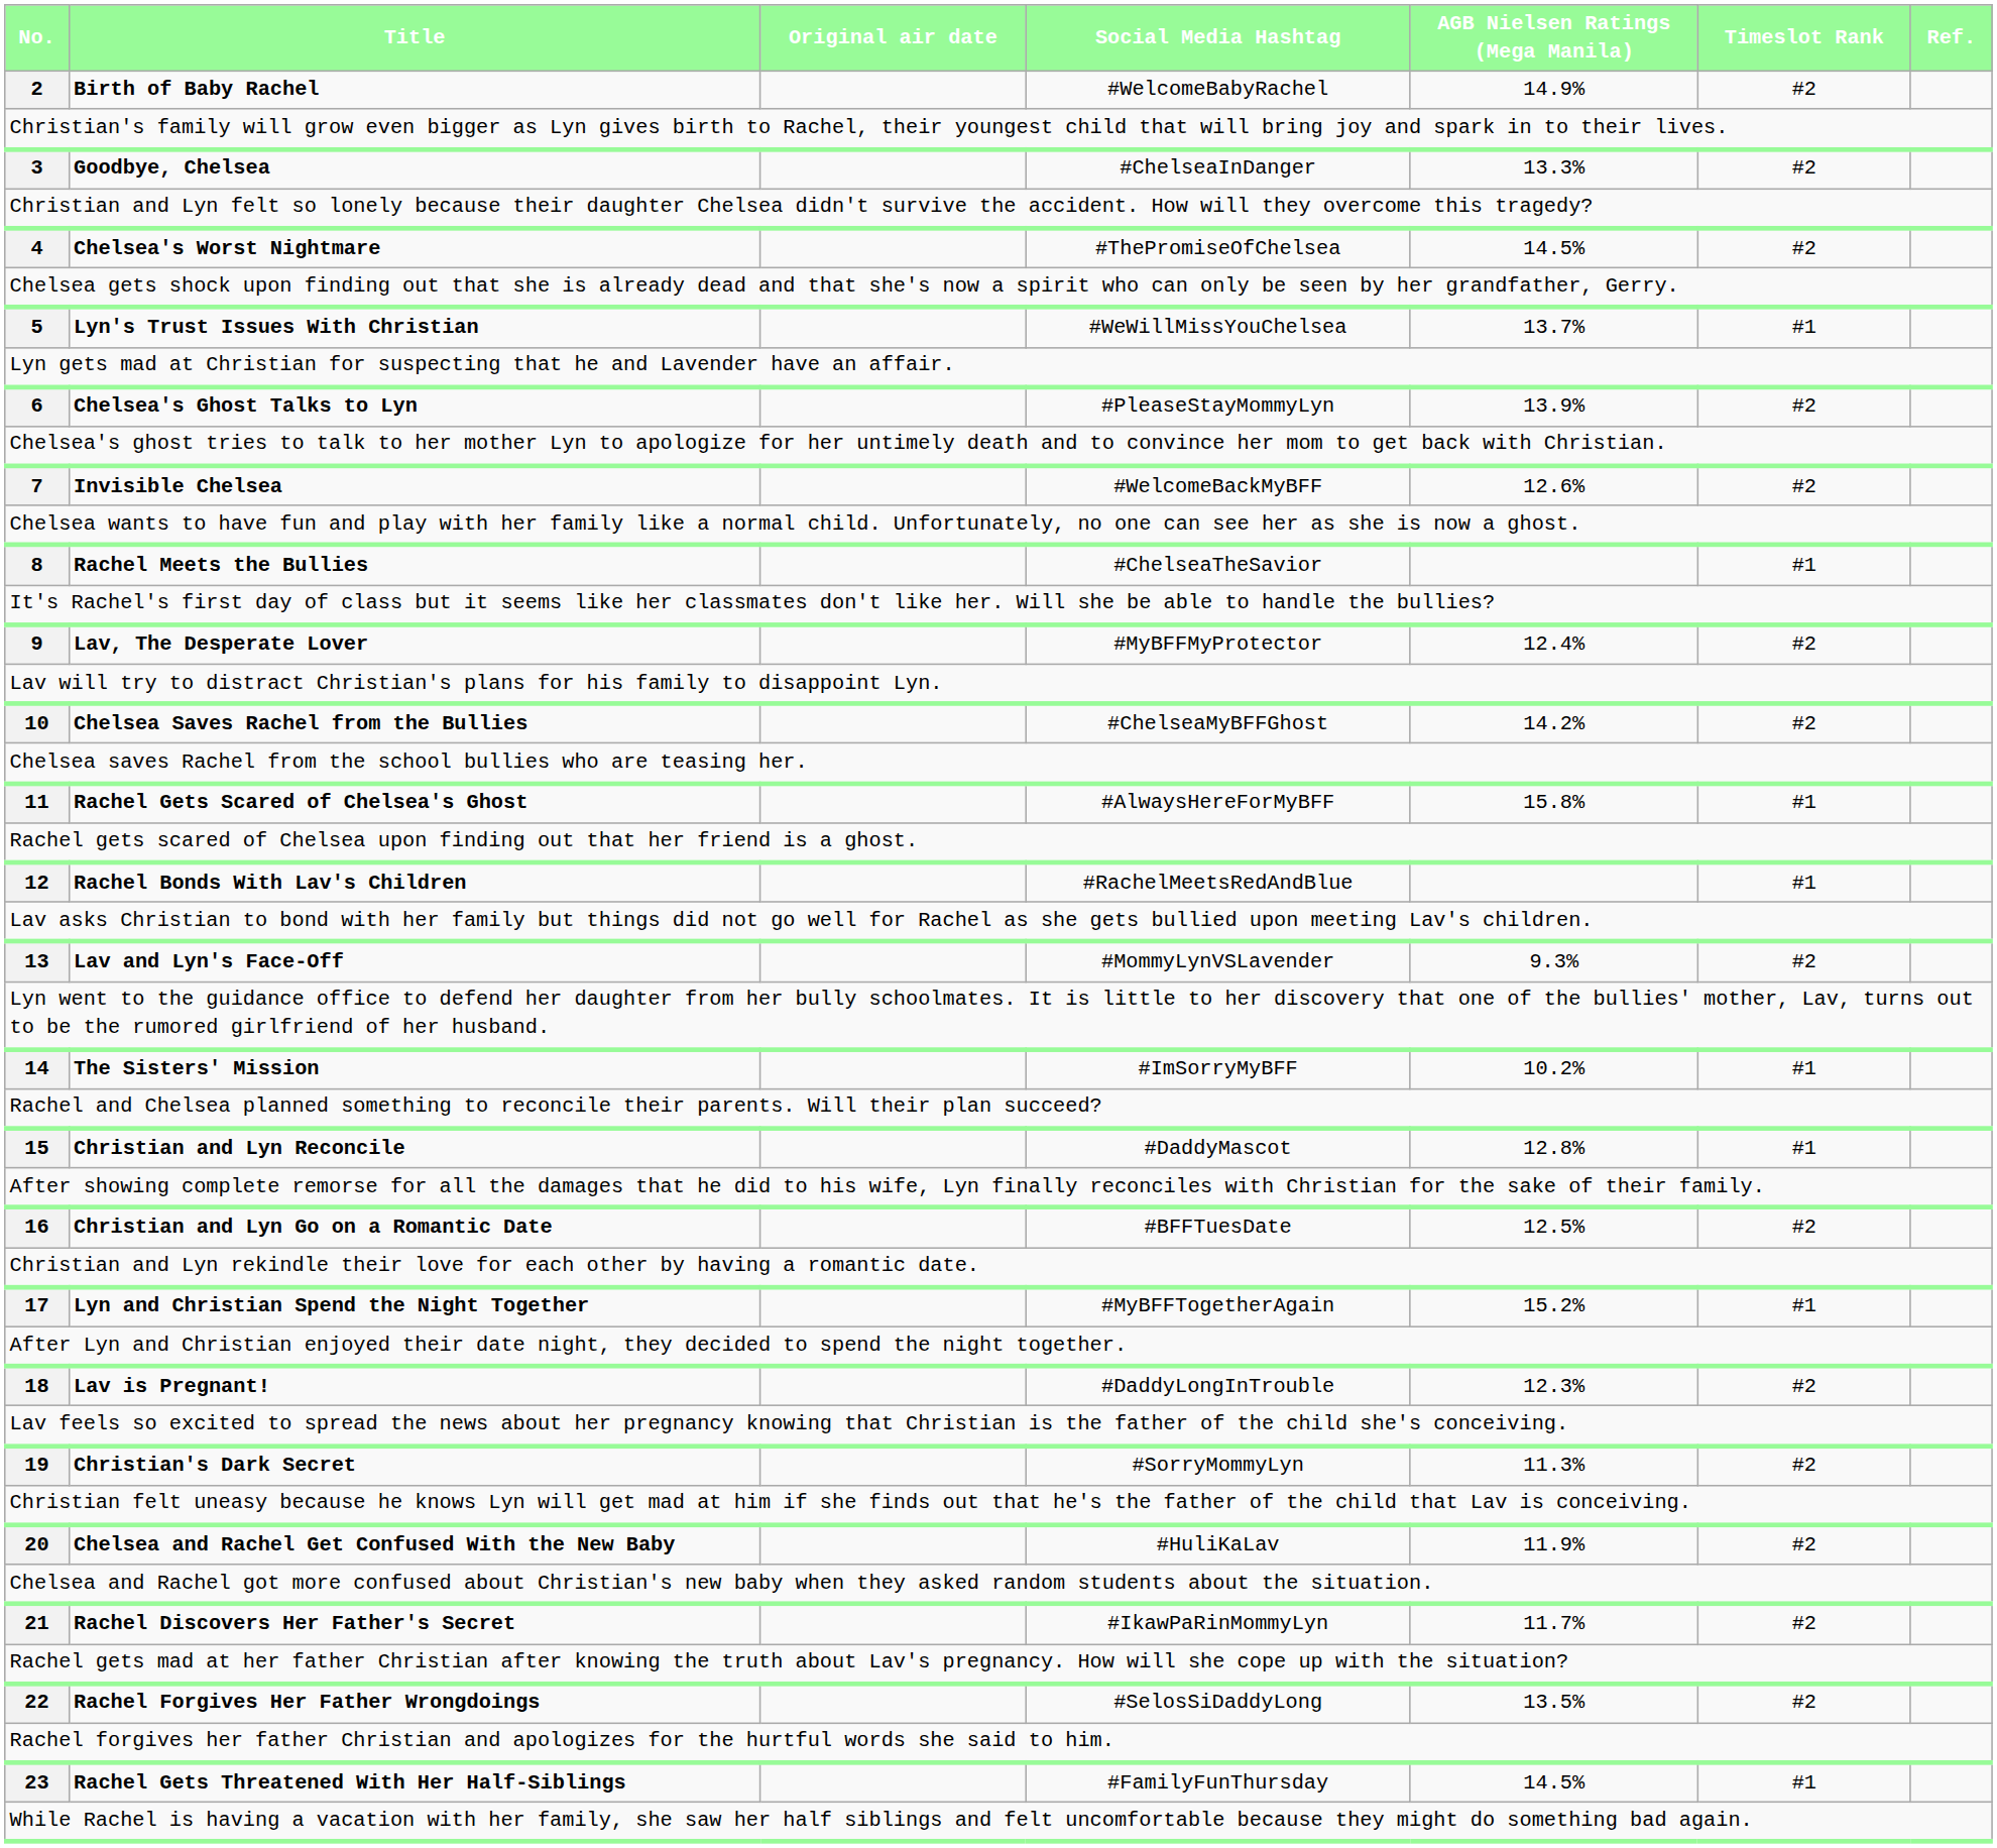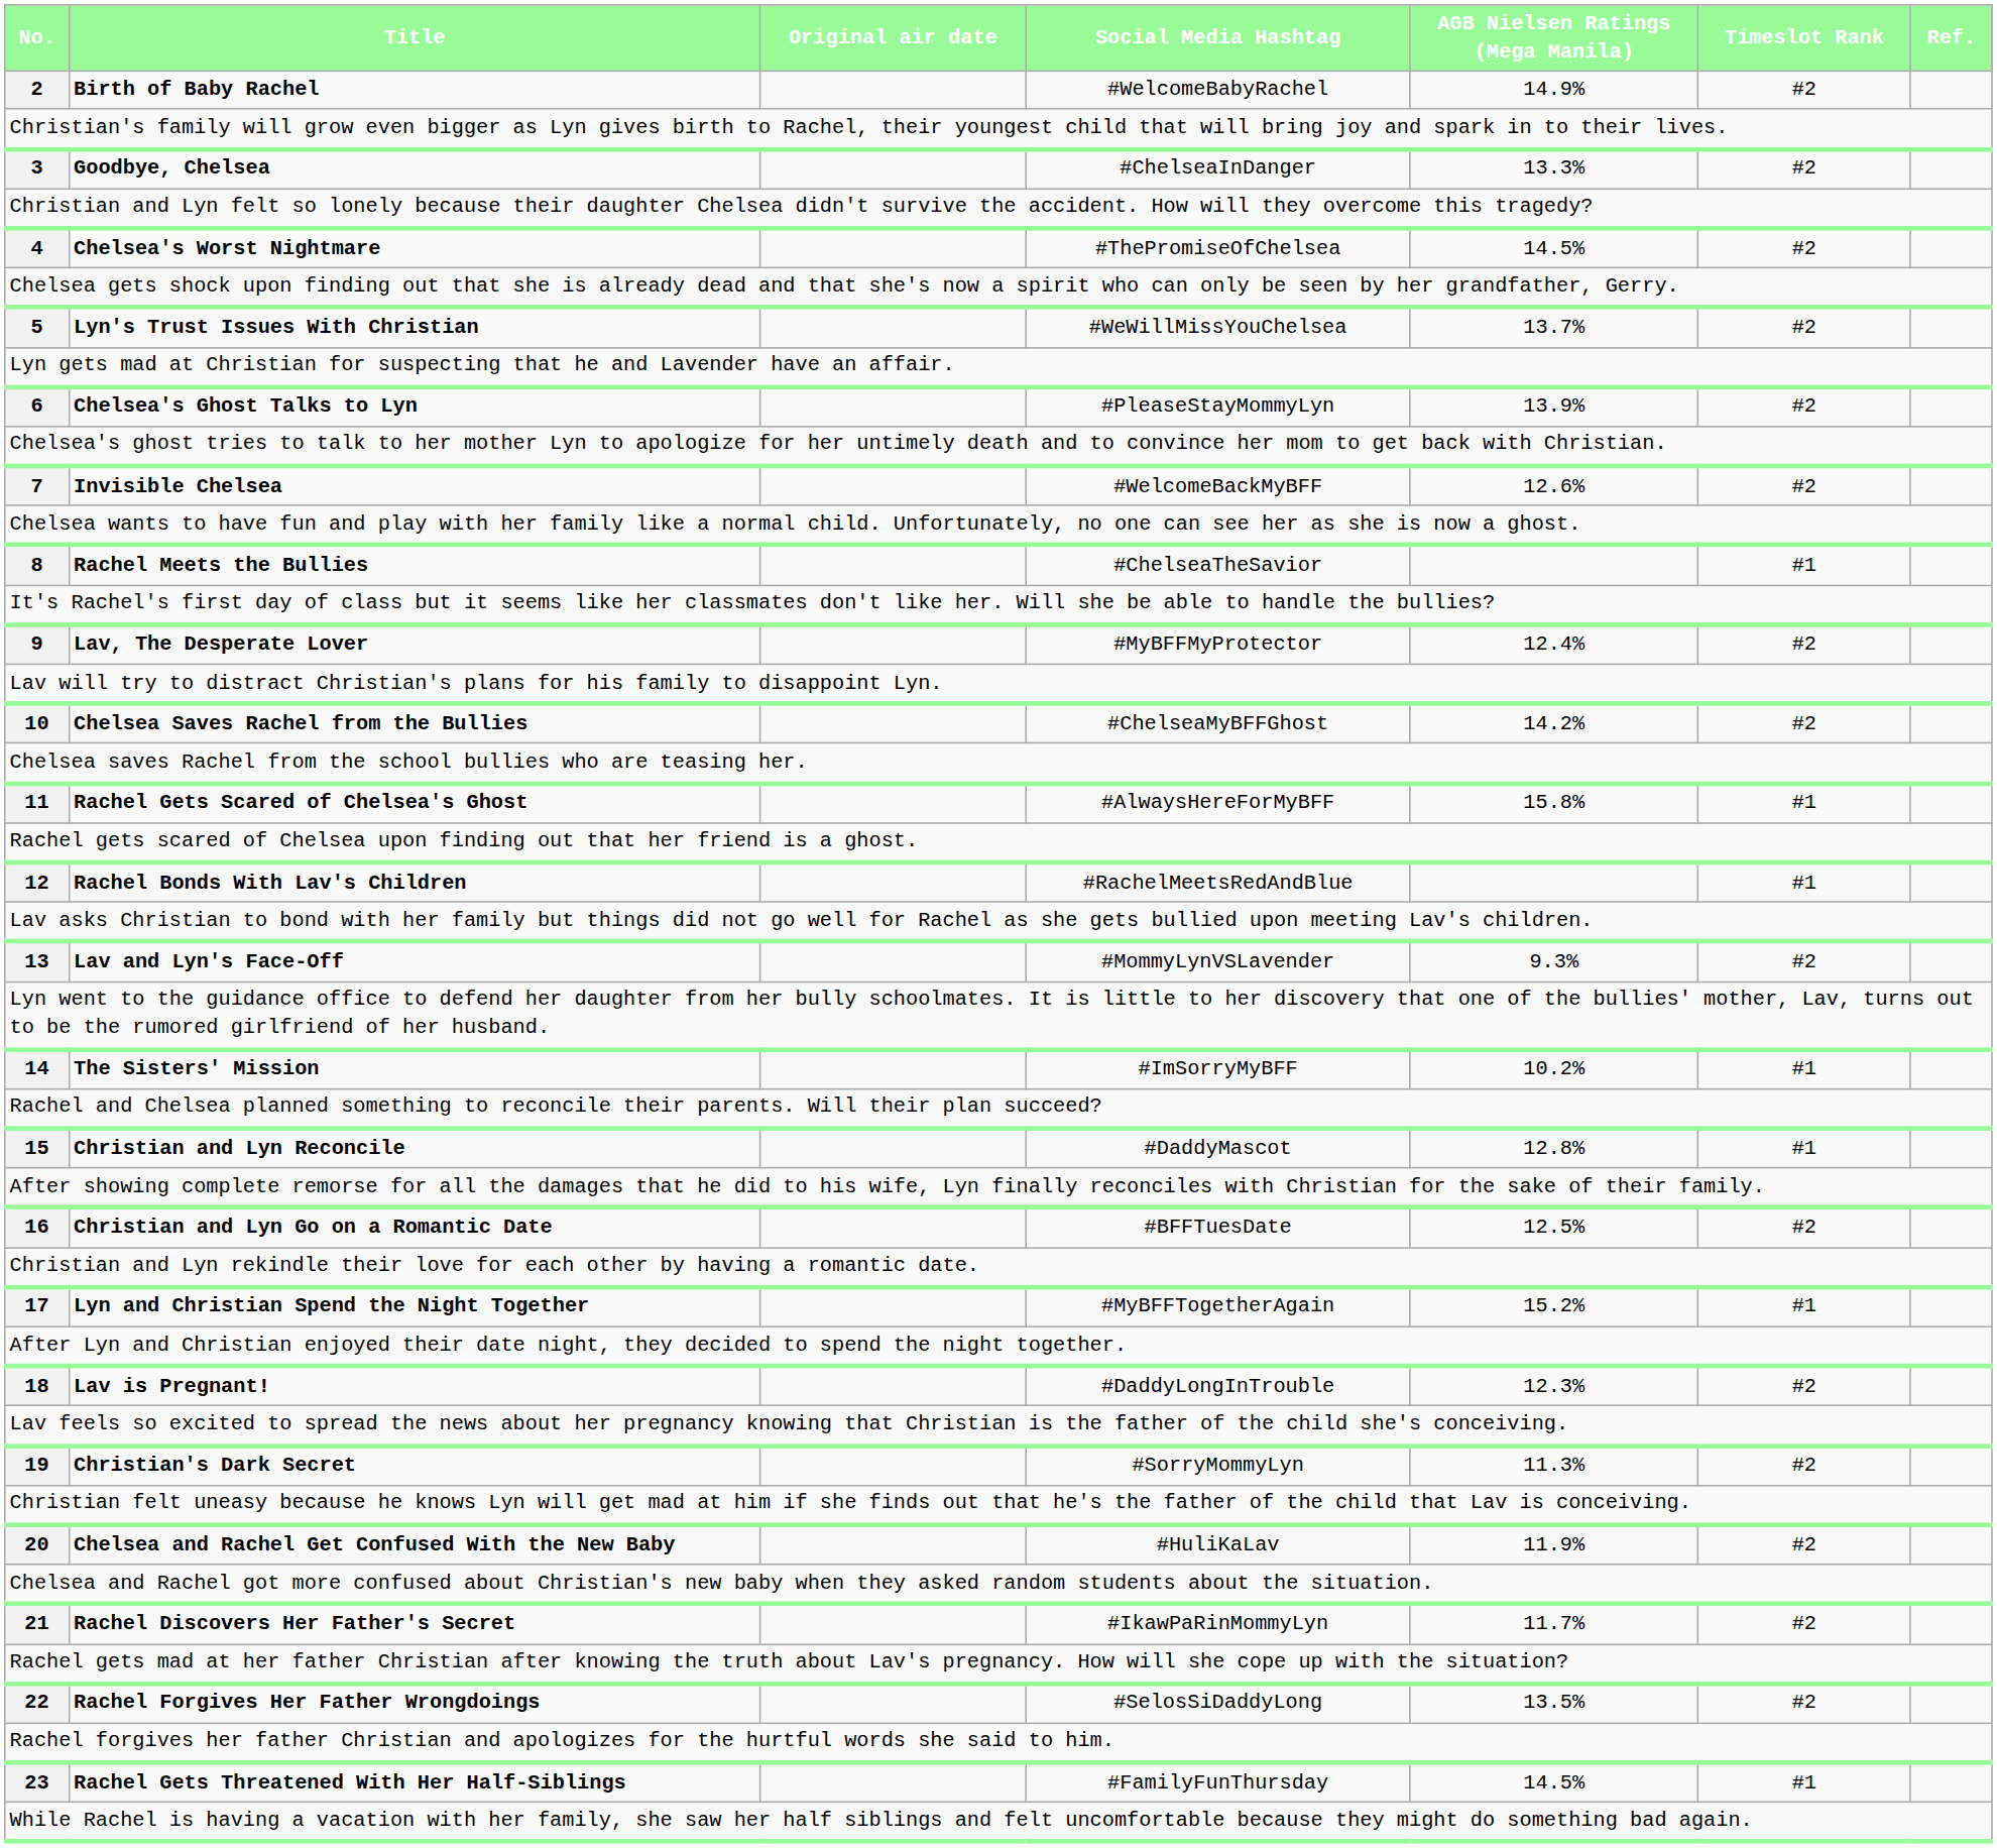5 | Timeslot Rank: #1 -> #2
